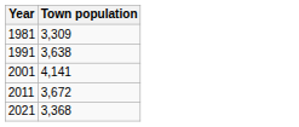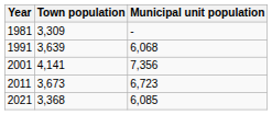+ column: Municipal unit population | - | 6,068 | 7,356 | 6,723 | 6,085
1991 | Town population: 3,638 -> 3,639
2011 | Town population: 3,672 -> 3,673
